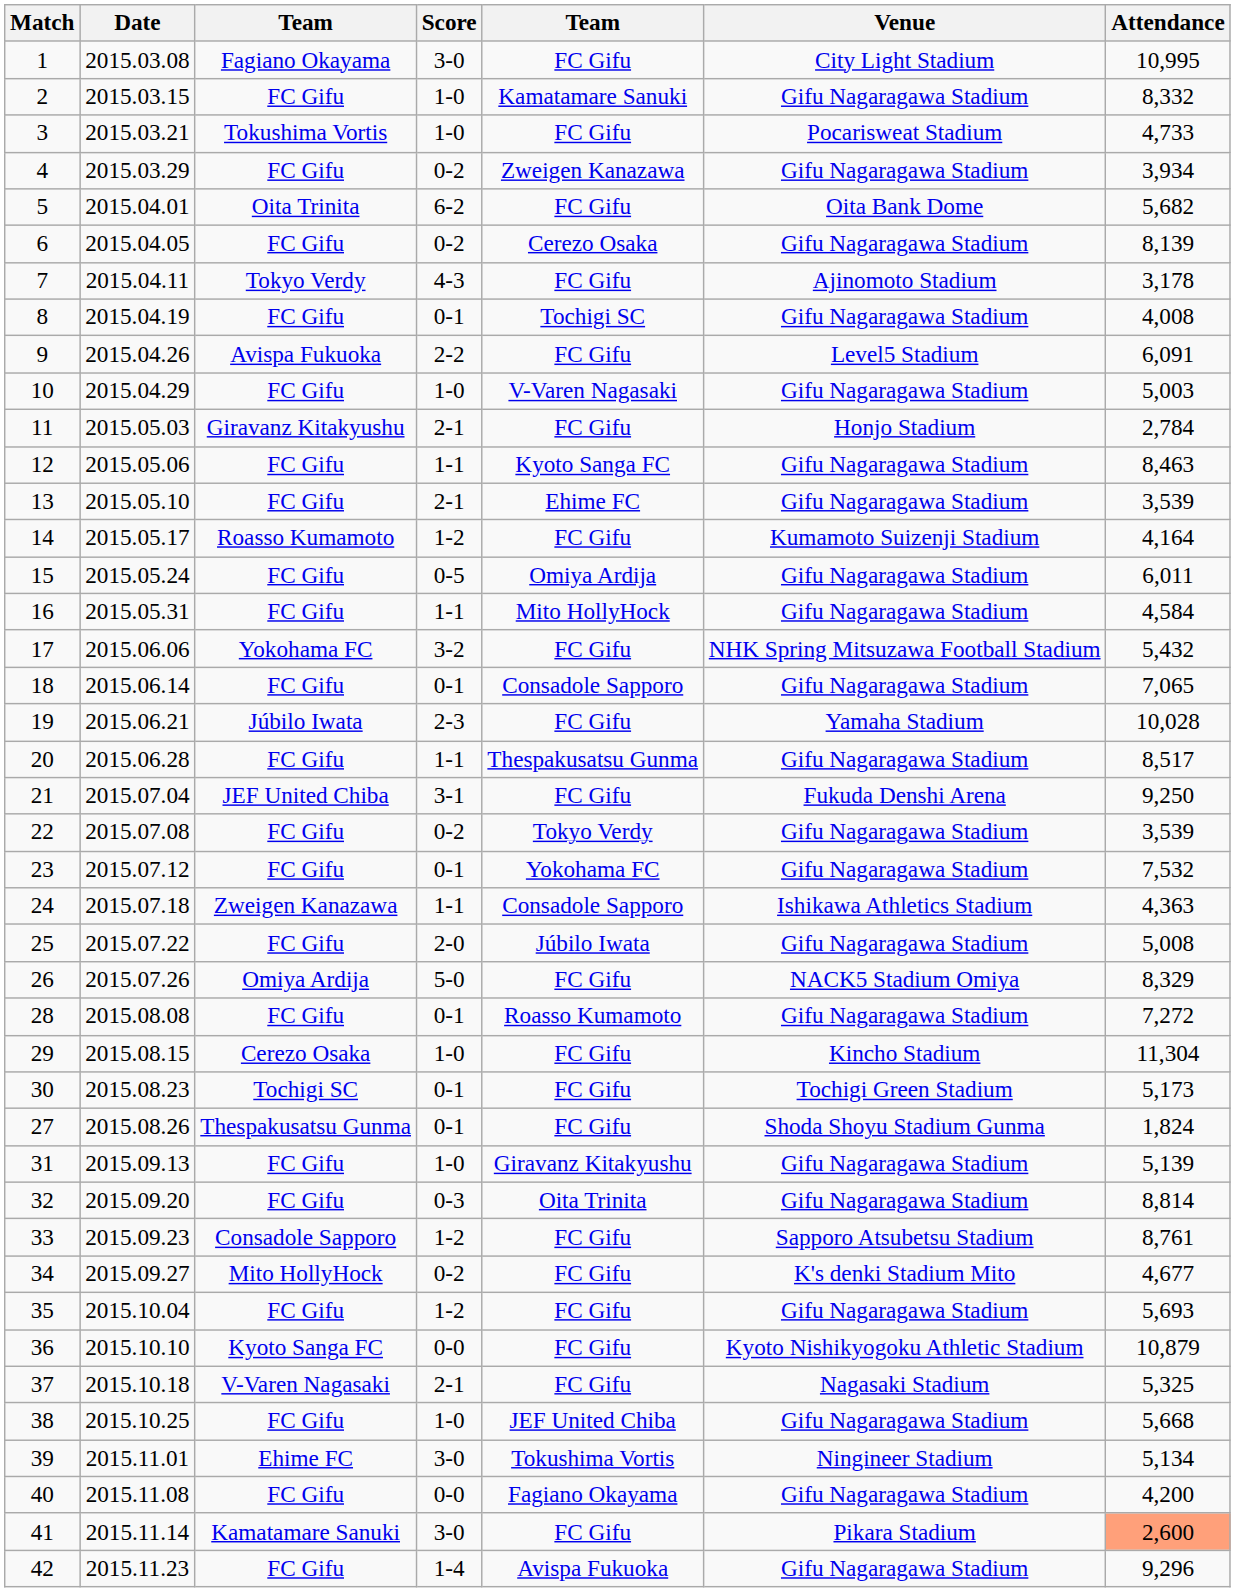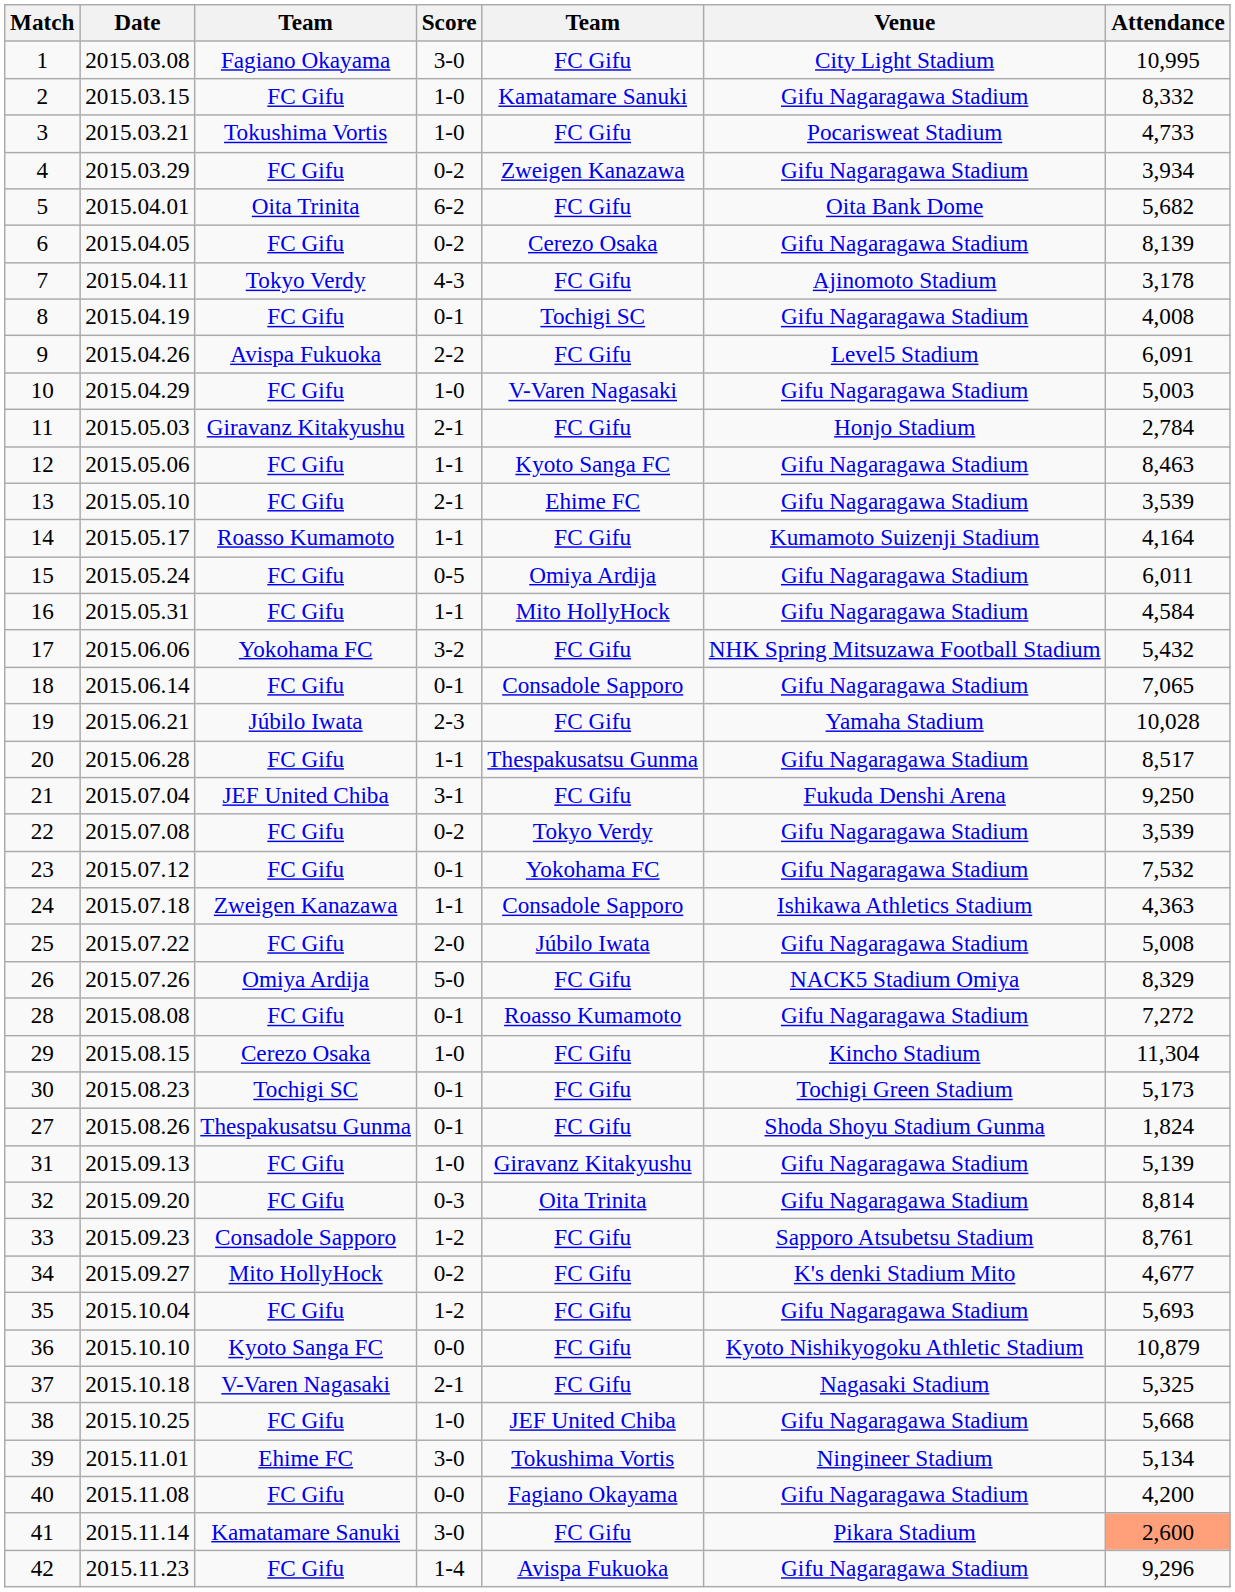14 | Score: 1-2 -> 1-1
